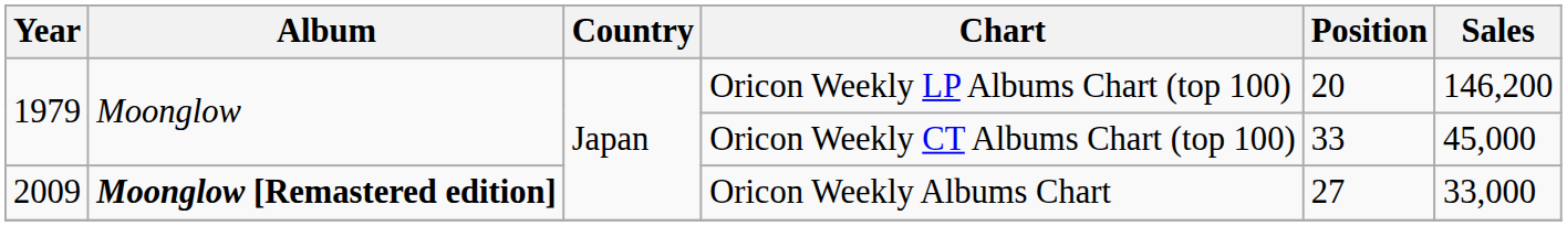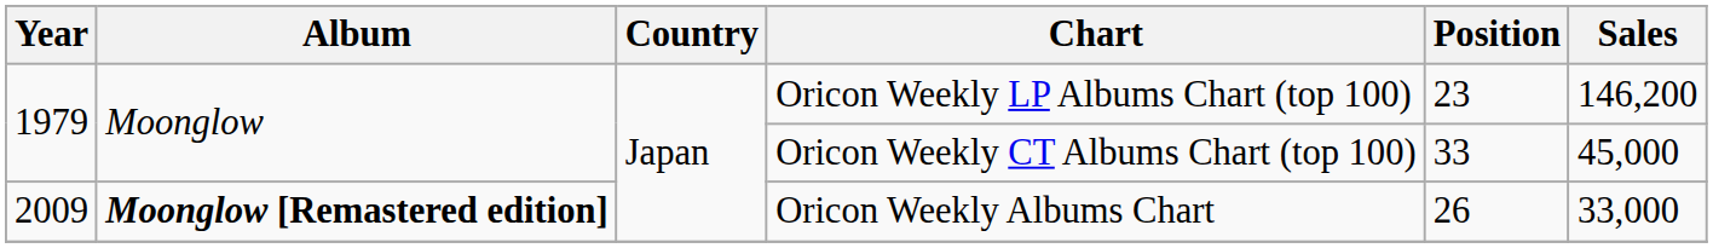Oricon Weekly LP Albums Chart (top 100) | Position: 20 -> 23
Oricon Weekly Albums Chart | Position: 27 -> 26
